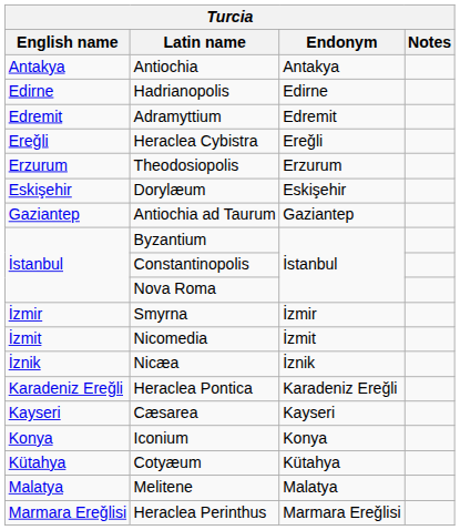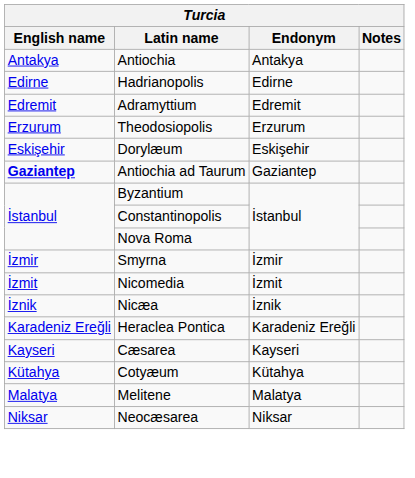- row: Ereǧli | Heraclea Cybistra | Ereǧli
Antiochia ad Taurum | English name: normal -> bold
- row: Konya | Iconium | Konya
- row: Marmara Ereǧlisi | Heraclea Perinthus | Marmara Ereǧlisi
+ row: Niksar | Neocæsarea | Niksar
